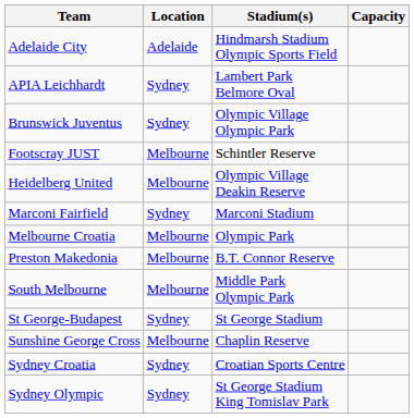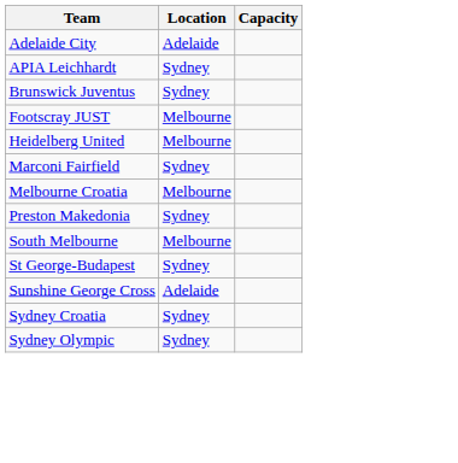- column: Stadium(s) | Hindmarsh Stadium Olympic Sports Field | Lambert Park Belmore Oval | Olympic Village Olympic Park | Schintler Reserve | Olympic Village Deakin Reserve | Marconi Stadium | Olympic Park | B.T. Connor Reserve | Middle Park Olympic Park | St George Stadium | Chaplin Reserve | Croatian Sports Centre | St George Stadium King Tomislav Park
Preston Makedonia | Location: Melbourne -> Sydney
Sunshine George Cross | Location: Melbourne -> Adelaide
